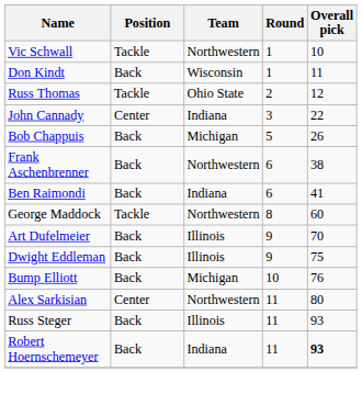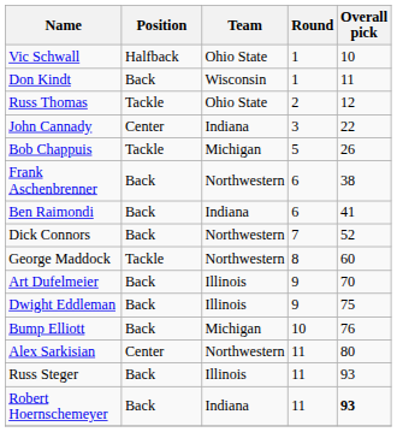Vic Schwall | Position: Tackle -> Halfback
Vic Schwall | Team: Northwestern -> Ohio State
Bob Chappuis | Position: Back -> Tackle
+ row: Dick Connors | Back | Northwestern | 7 | 52
